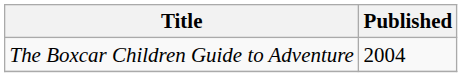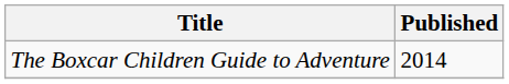The Boxcar Children Guide to Adventure | Published: 2004 -> 2014
